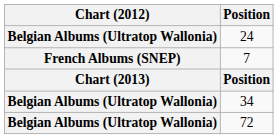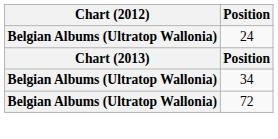- row: French Albums (SNEP) | 7
